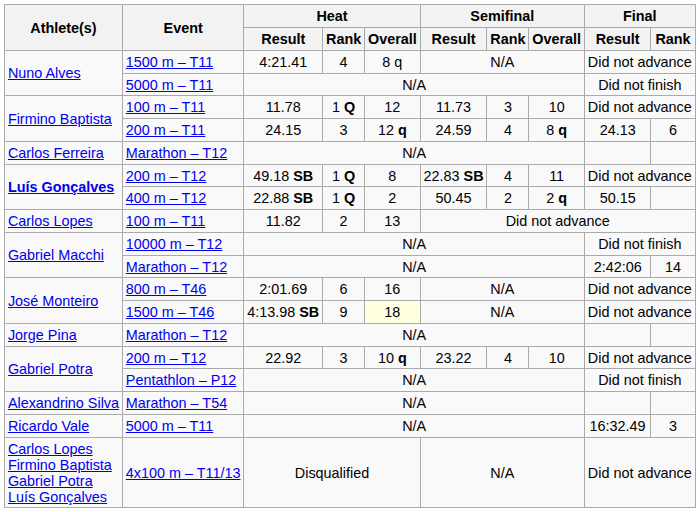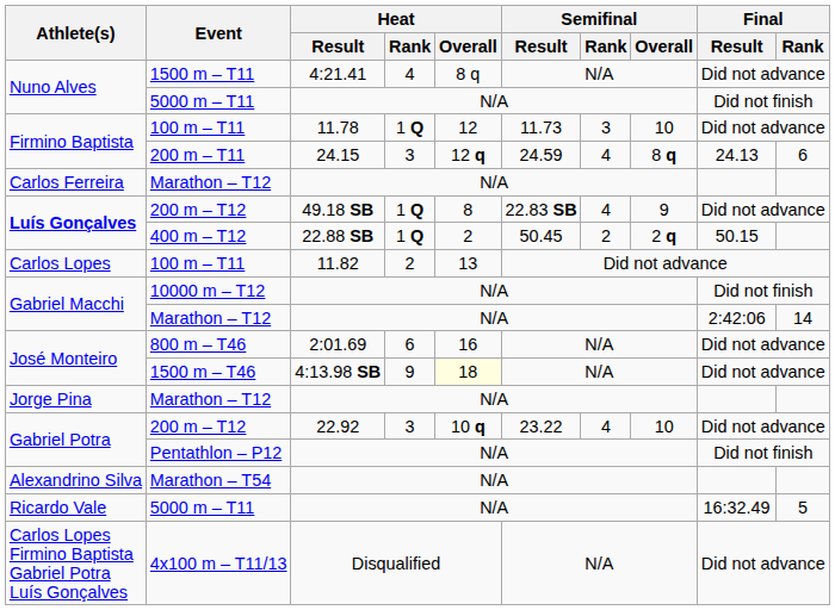Luís Gonçalves / 200 m – T12 | Semifinal / Overall: 11 -> 9
Ricardo Vale / 5000 m – T11 | Final / Rank: 3 -> 5
